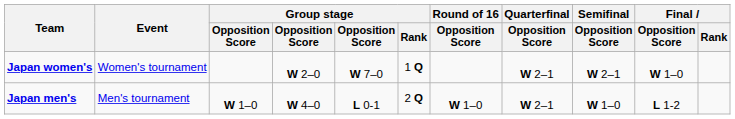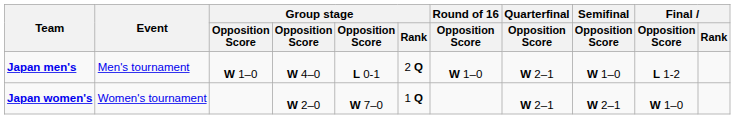rows swapped: Japan men's <-> Japan women's
